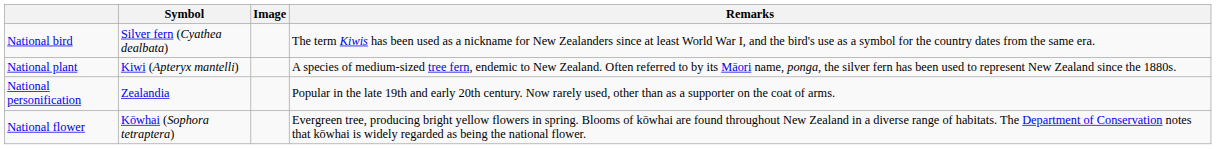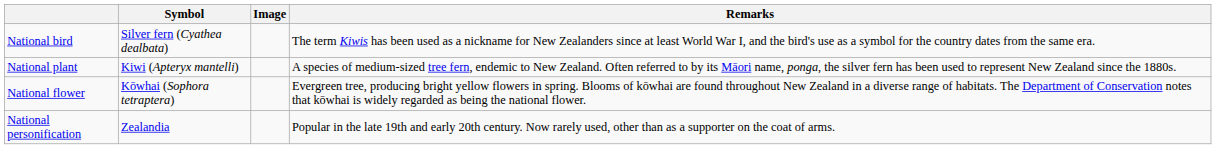rows swapped: National flower <-> National personification
